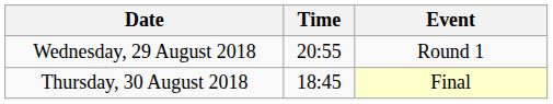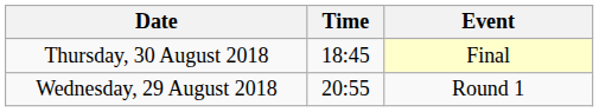rows swapped: Wednesday, 29 August 2018 <-> Thursday, 30 August 2018
